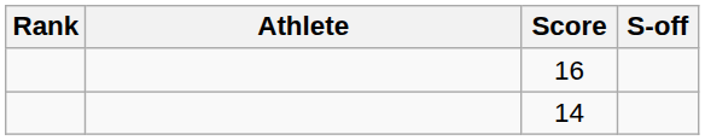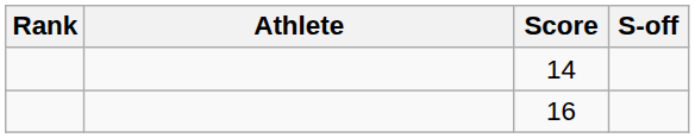rows swapped: 16 <-> 14
